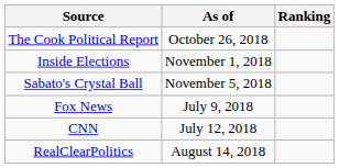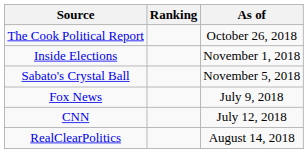columns swapped: Ranking <-> As of
